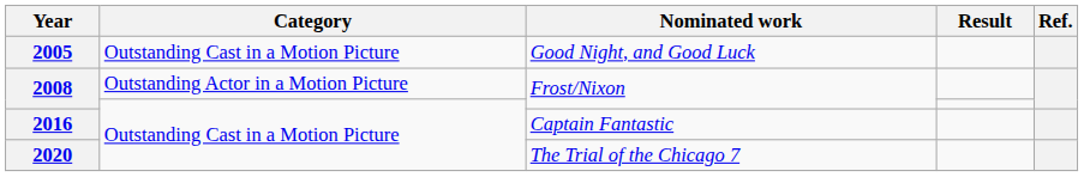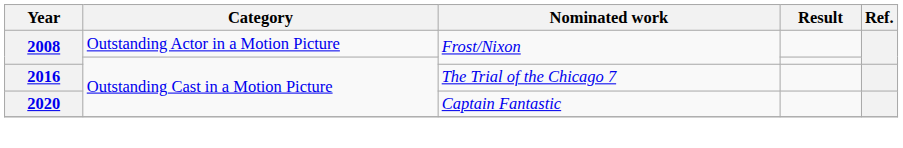- row: 2005 | Outstanding Cast in a Motion Picture | Good Night, and Good Luck
2016 | Nominated work: Captain Fantastic -> The Trial of the Chicago 7
2020 | Nominated work: The Trial of the Chicago 7 -> Captain Fantastic
